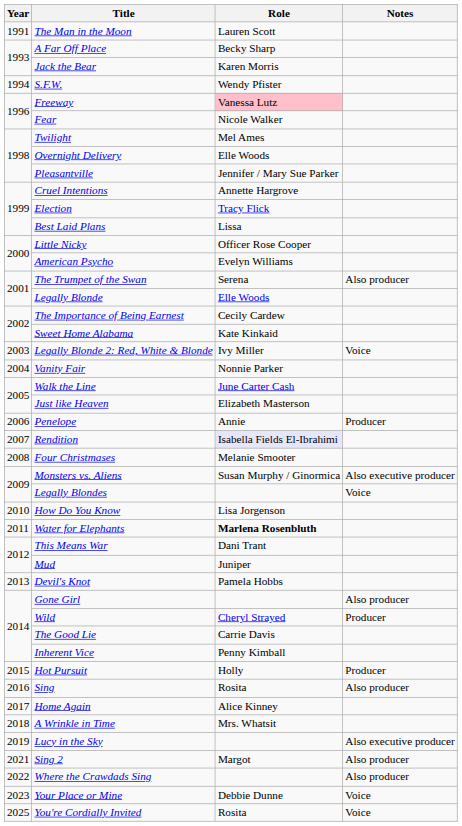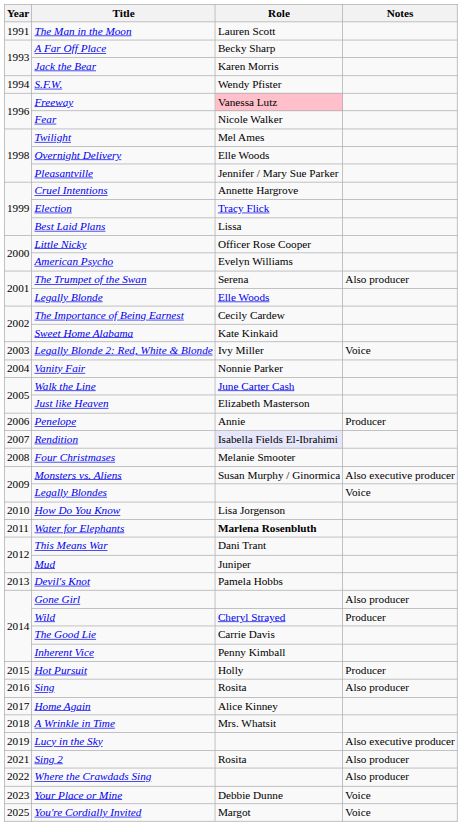Sing 2 | Role: Margot -> Rosita
You're Cordially Invited | Role: Rosita -> Margot
